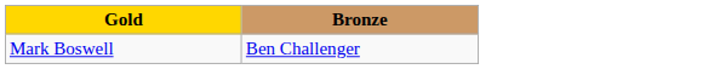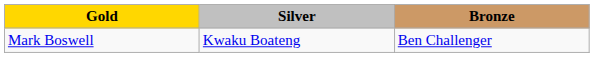+ column: Silver | Kwaku Boateng
